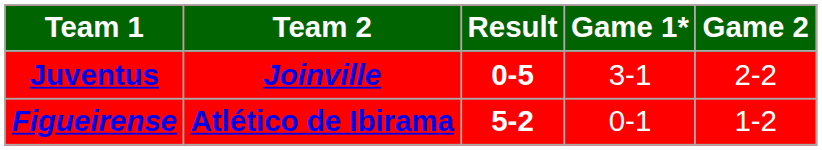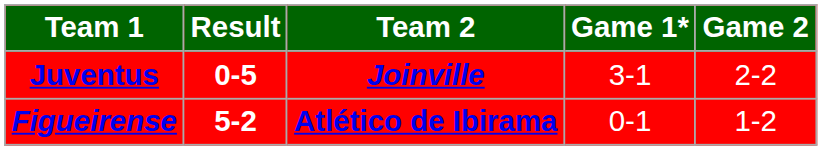columns swapped: Result <-> Team 2
